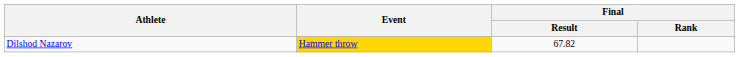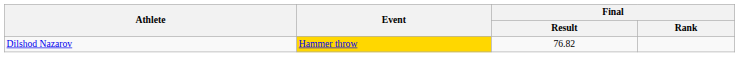Dilshod Nazarov | Final / Result: 67.82 -> 76.82
